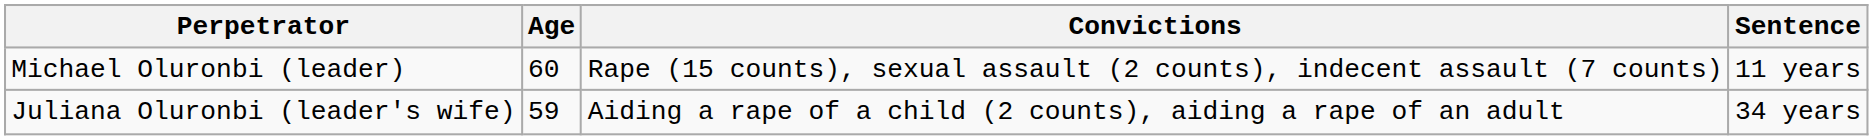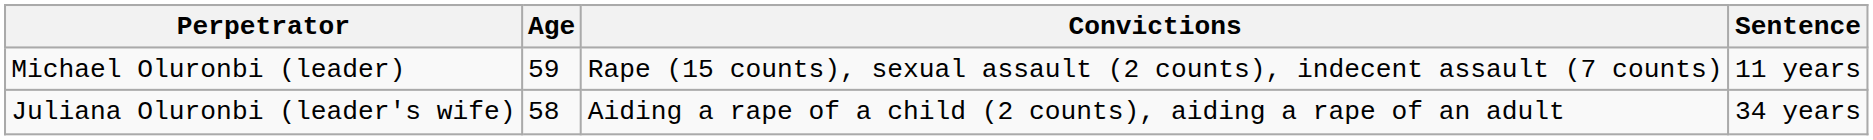Michael Oluronbi (leader) | Age: 60 -> 59
Juliana Oluronbi (leader's wife) | Age: 59 -> 58
